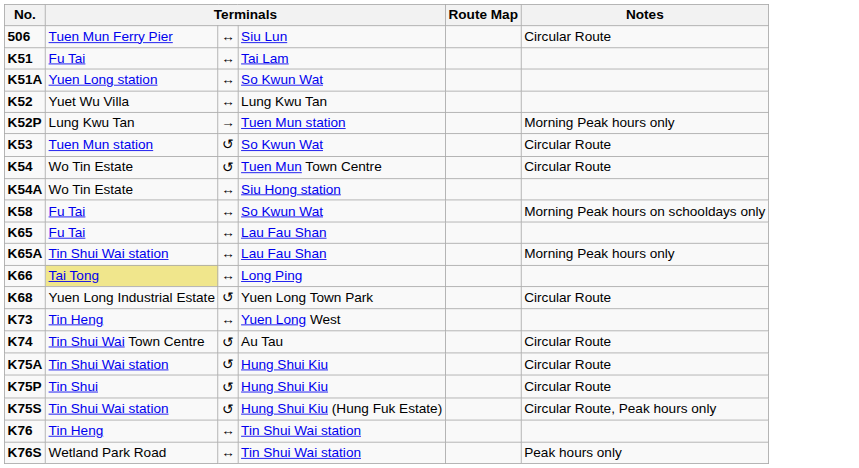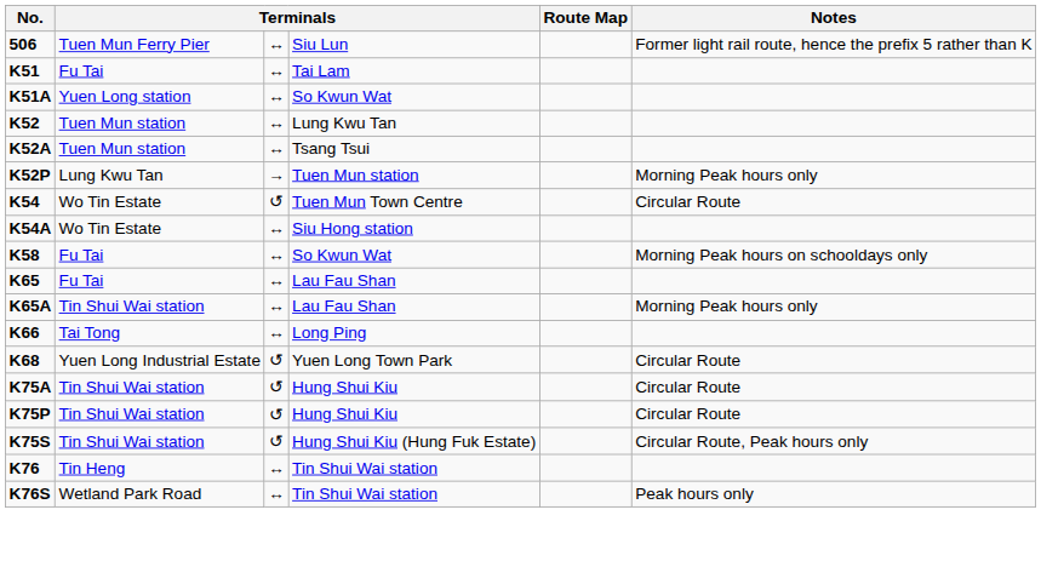506 | Notes: Circular Route -> Former light rail route, hence the prefix 5 rather than K
K52 | column 2: Yuet Wu Villa -> Tuen Mun station
+ row: K52A | Tuen Mun station | ↔ | Tsang Tsui
- row: K53 | Tuen Mun station | ↺ | So Kwun Wat | Circular Route
K66 | column 2: khaki background -> no background
- row: K73 | Tin Heng | ↔ | Yuen Long West
- row: K74 | Tin Shui Wai Town Centre | ↺ | Au Tau | Circular Route
K75P | column 2: Tin Shui -> Tin Shui Wai station
